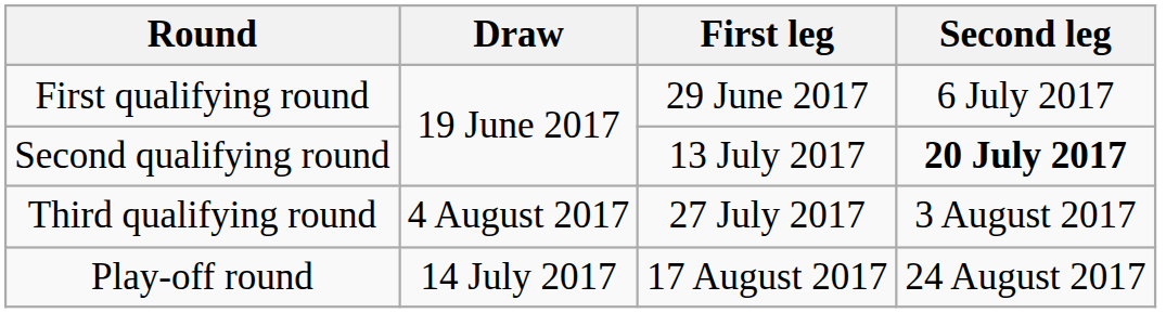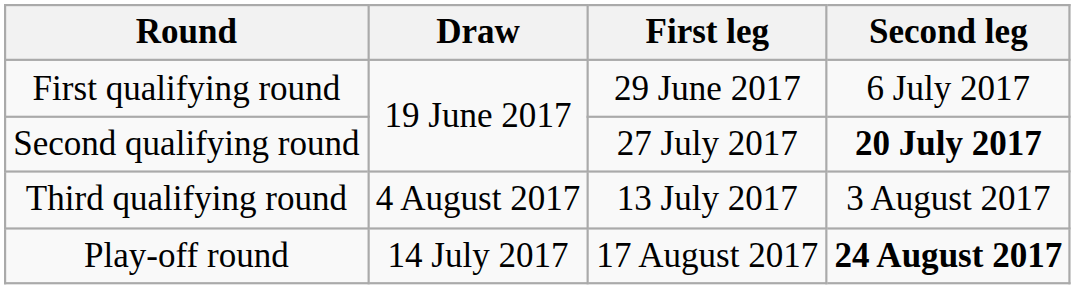Second qualifying round | First leg: 13 July 2017 -> 27 July 2017
Third qualifying round | First leg: 27 July 2017 -> 13 July 2017
Play-off round | Second leg: normal -> bold
